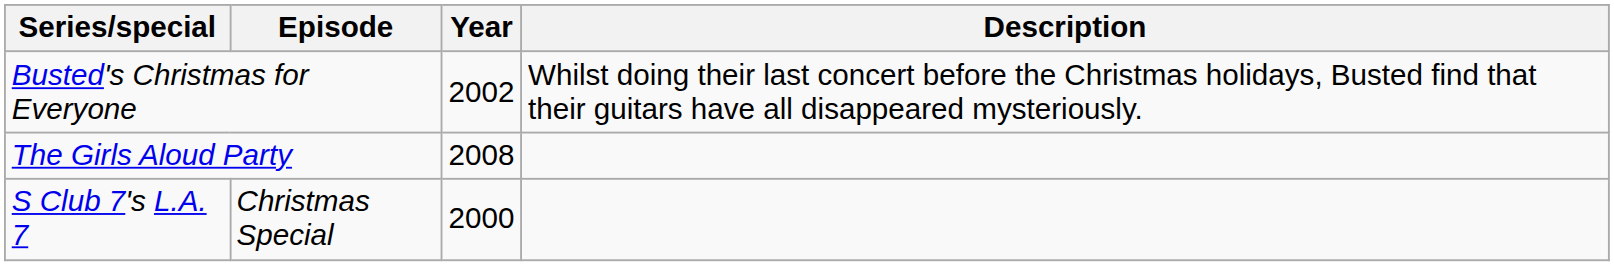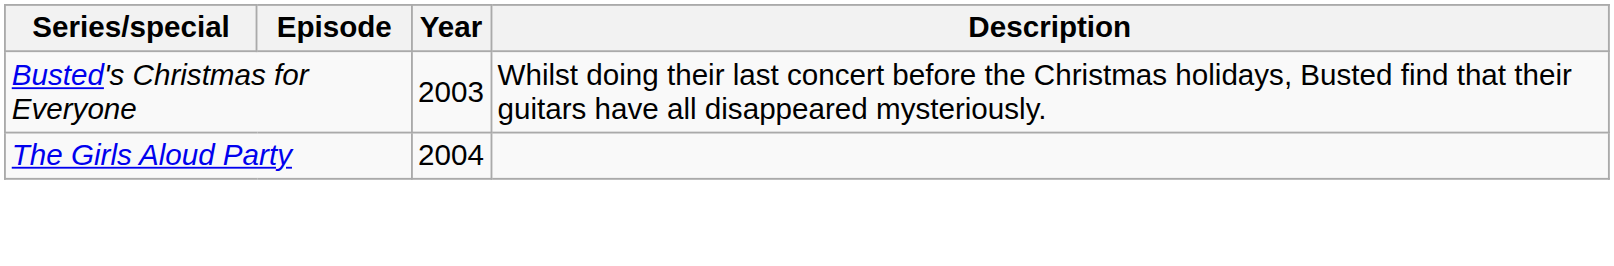Busted's Christmas for Everyone | Year: 2002 -> 2003
The Girls Aloud Party | Year: 2008 -> 2004
- row: S Club 7's L.A. 7 | Christmas Special | 2000
